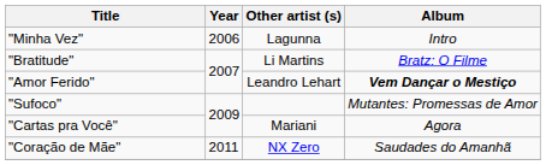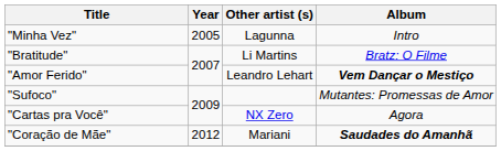"Minha Vez" | Year: 2006 -> 2005
"Cartas pra Você" | Other artist (s): Mariani -> NX Zero
"Coração de Mãe" | Year: 2011 -> 2012
"Coração de Mãe" | Other artist (s): NX Zero -> Mariani
"Coração de Mãe" | Album: normal -> bold
